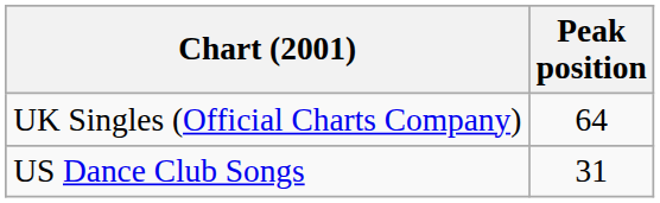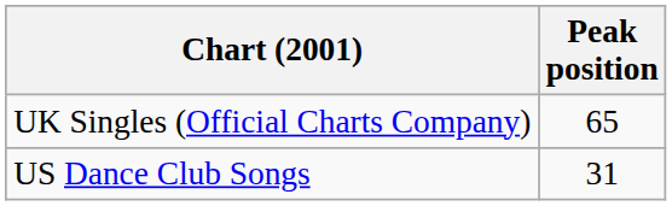UK Singles (Official Charts Company) | Peak position: 64 -> 65
